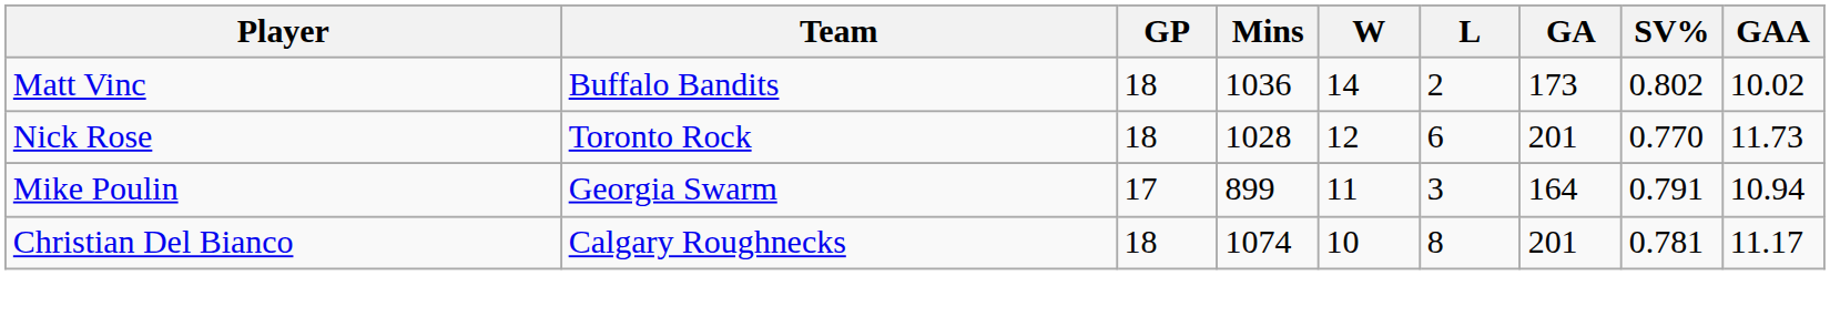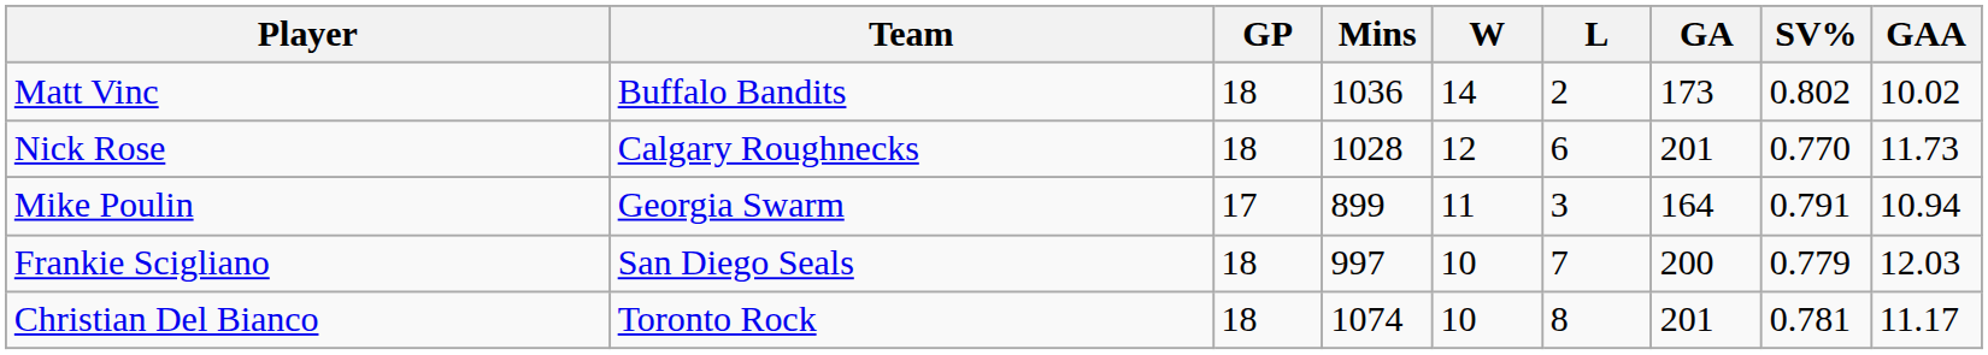Nick Rose | Team: Toronto Rock -> Calgary Roughnecks
+ row: Frankie Scigliano | San Diego Seals | 18 | 997 | 10 | 7 | 200 | 0.779 | 12.03
Christian Del Bianco | Team: Calgary Roughnecks -> Toronto Rock
